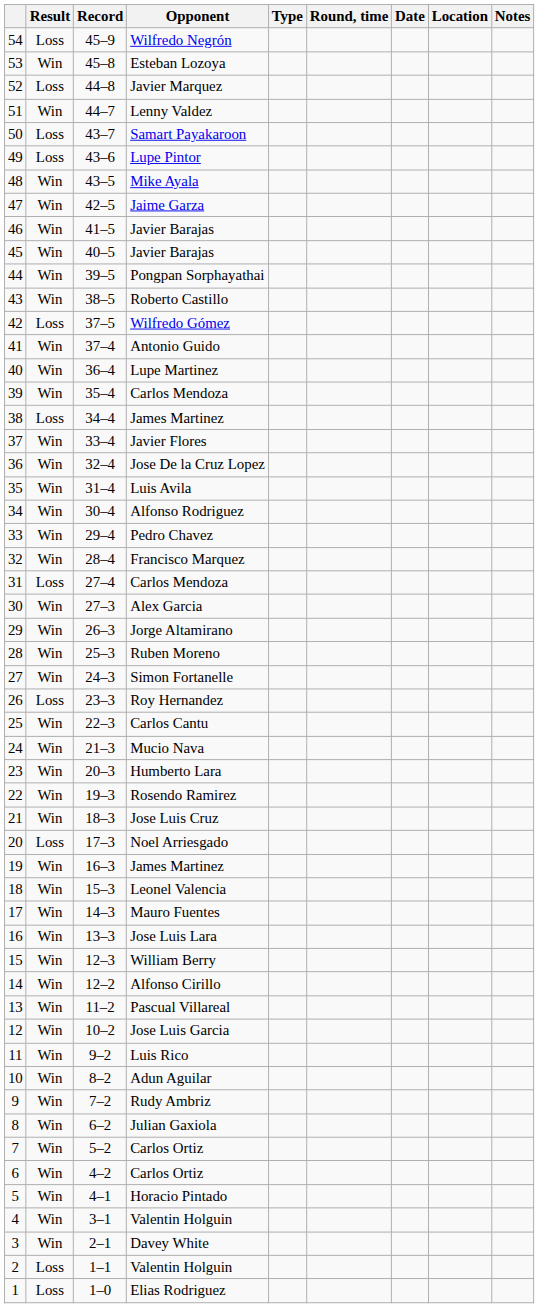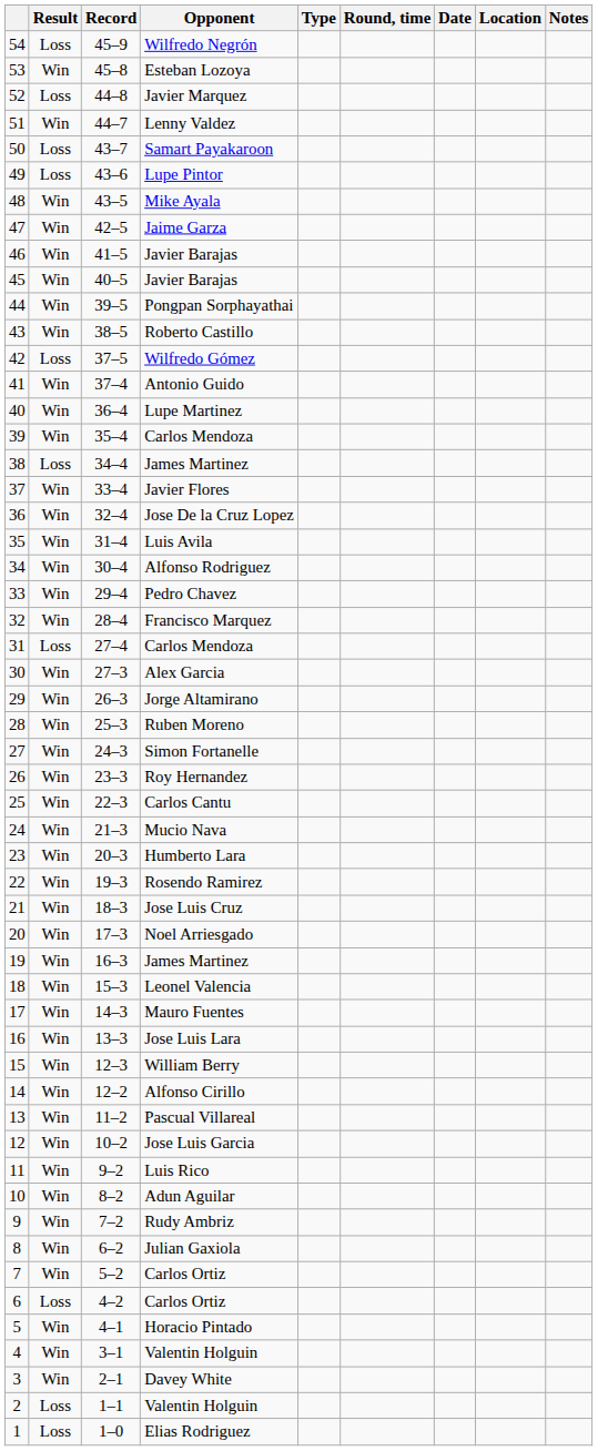Roy Hernandez | Result: Loss -> Win
Noel Arriesgado | Result: Loss -> Win
6 / Carlos Ortiz | Result: Win -> Loss
